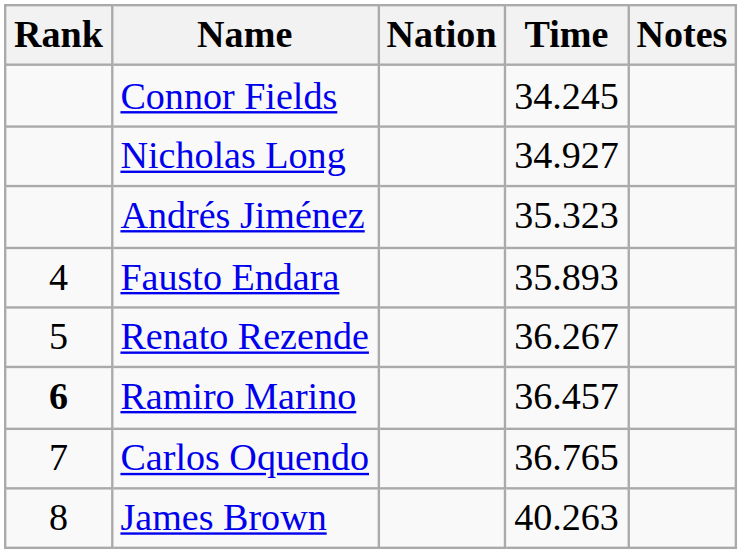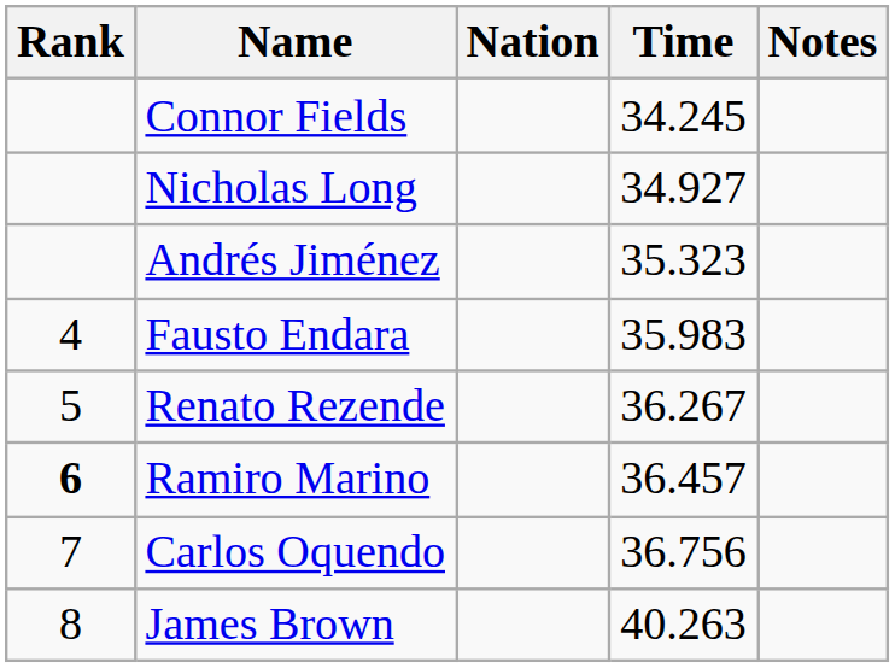Fausto Endara | Time: 35.893 -> 35.983
Carlos Oquendo | Time: 36.765 -> 36.756
